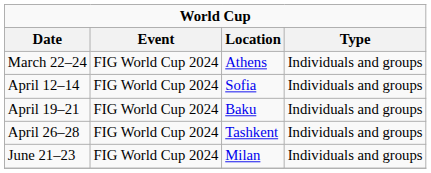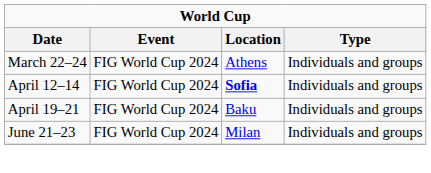April 12–14 | Location: normal -> bold
- row: April 26–28 | FIG World Cup 2024 | Tashkent | Individuals and groups
